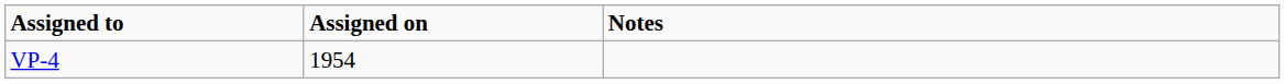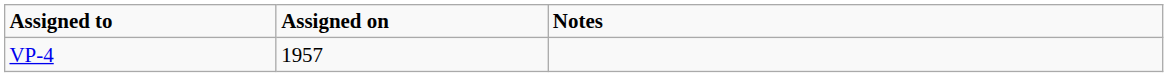VP-4 | Assigned on: 1954 -> 1957
